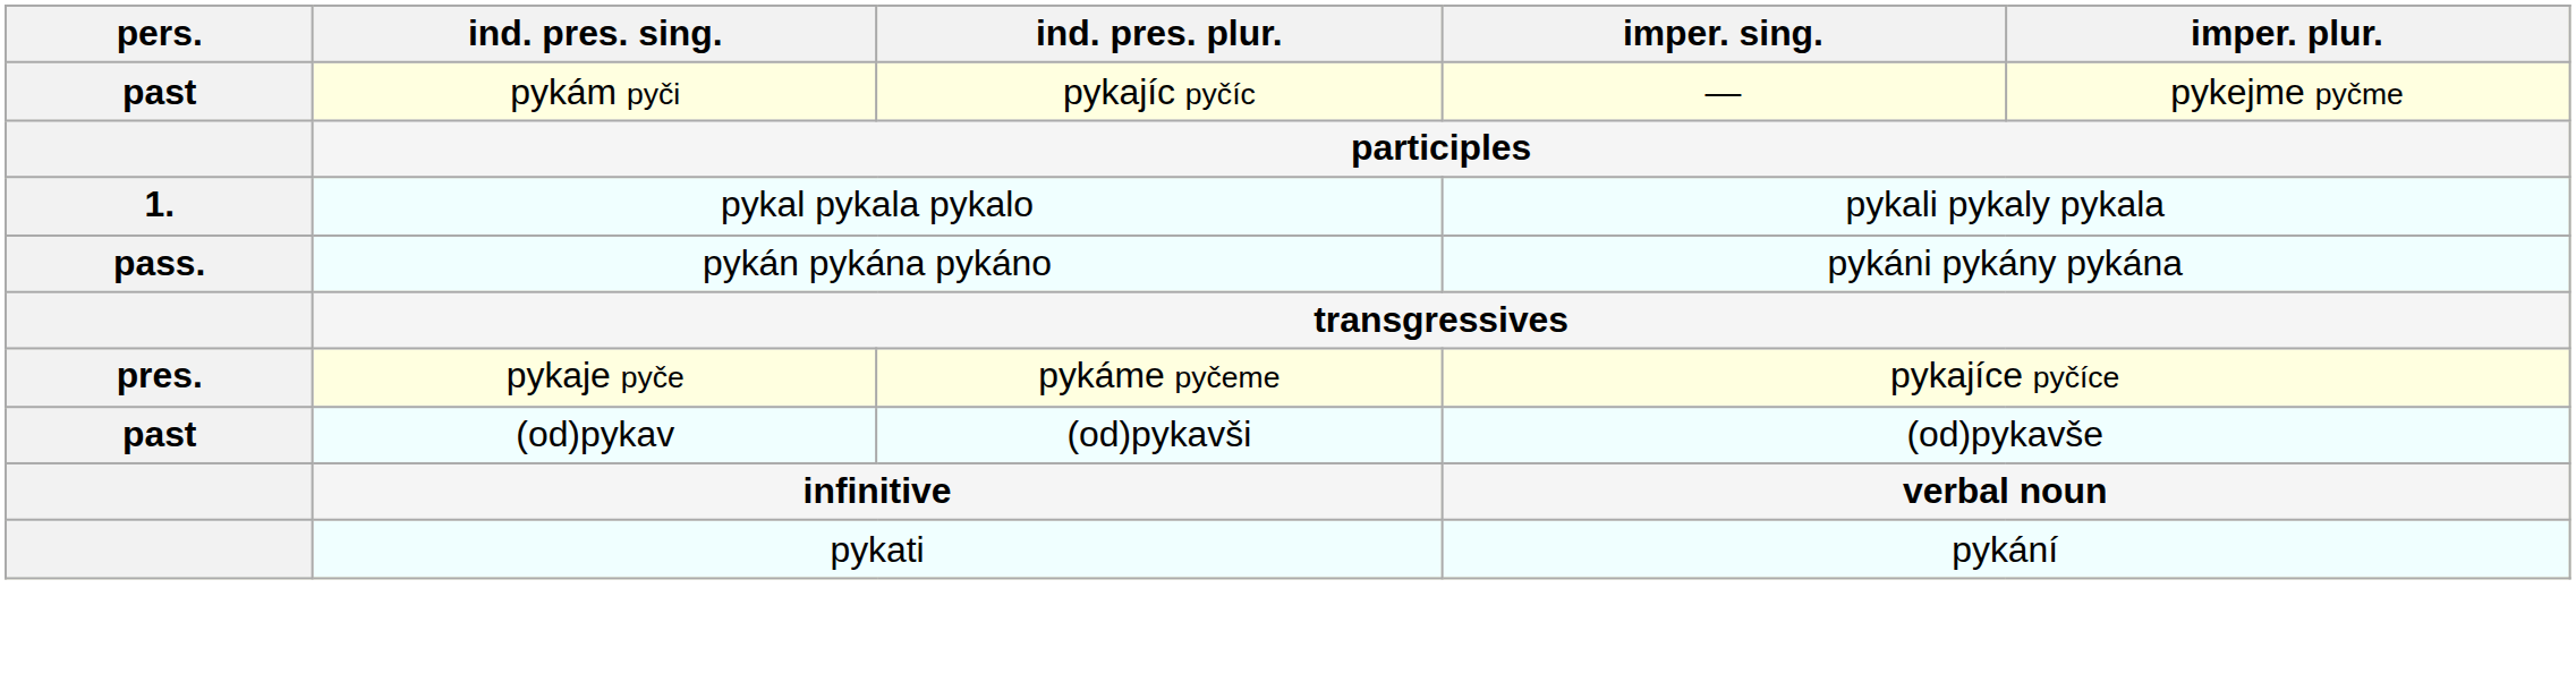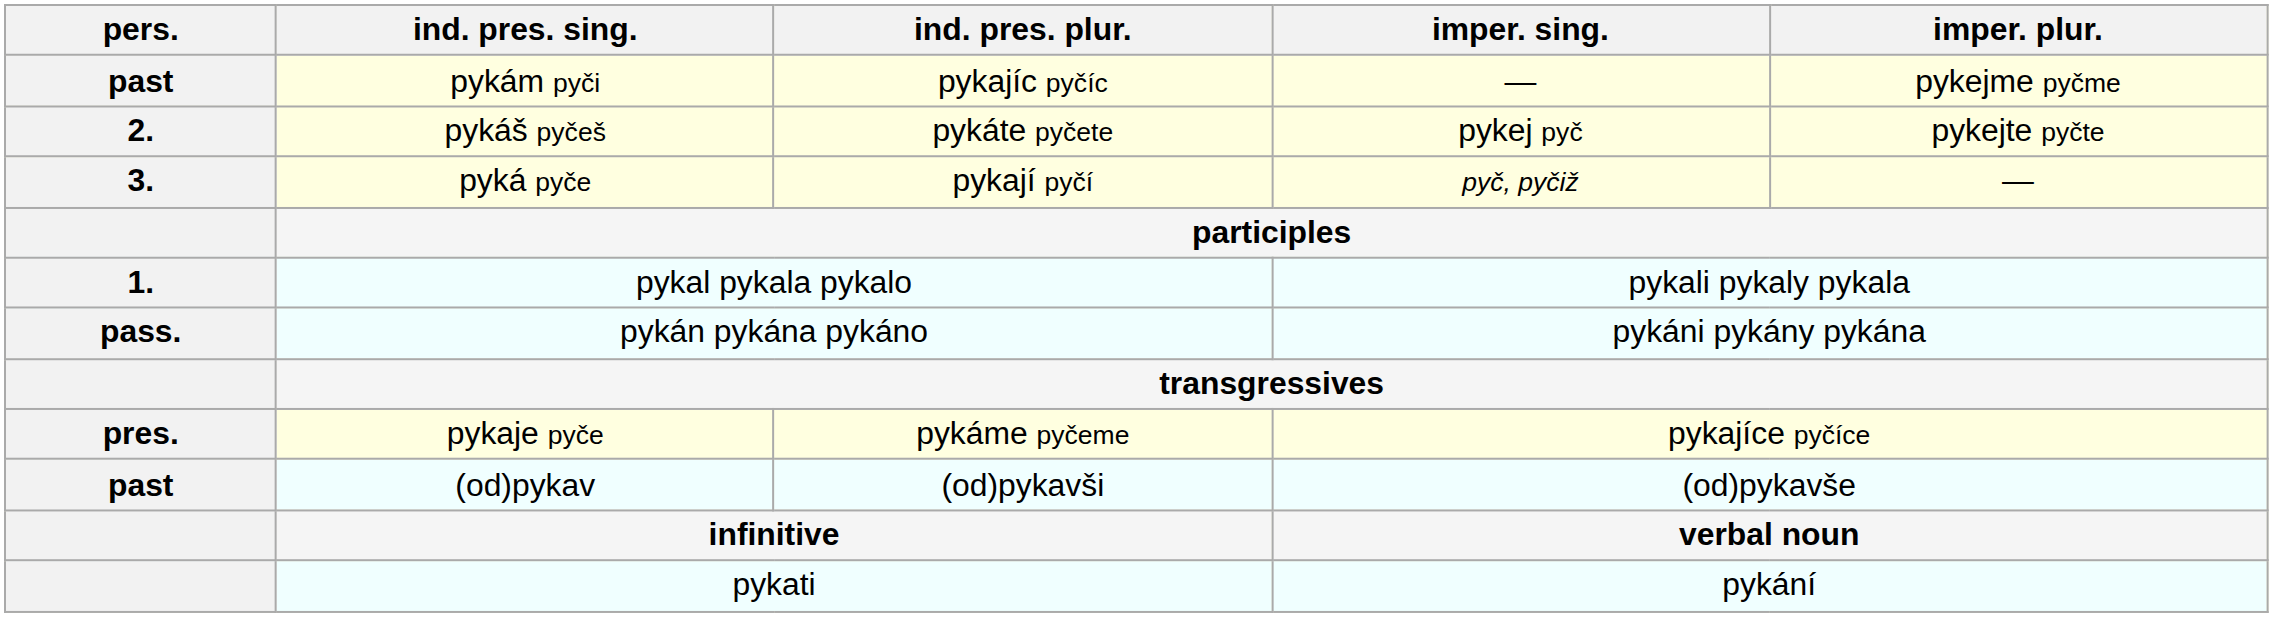+ row: 2. | pykáš pyčeš | pykáte pyčete | pykej pyč | pykejte pyčte
+ row: 3. | pyká pyče | pykají pyčí | pyč, pyčiž | —
